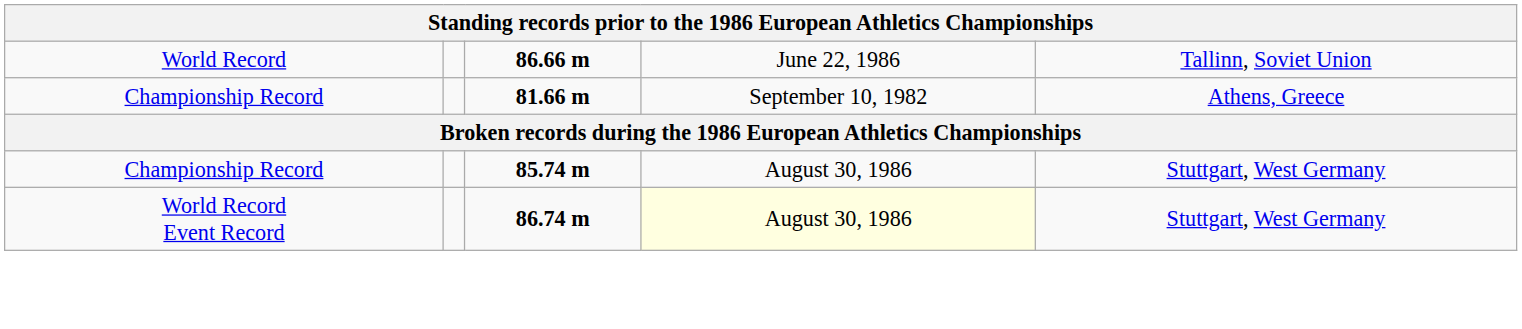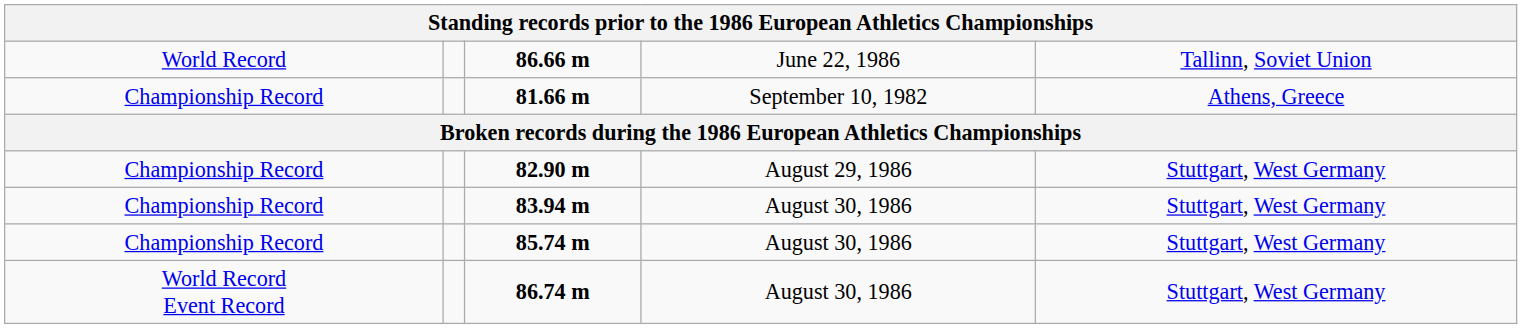+ row: Championship Record | 82.90 m | August 29, 1986 | Stuttgart, West Germany
+ row: Championship Record | 83.94 m | August 30, 1986 | Stuttgart, West Germany
86.74 m | column 4: lightyellow background -> no background
